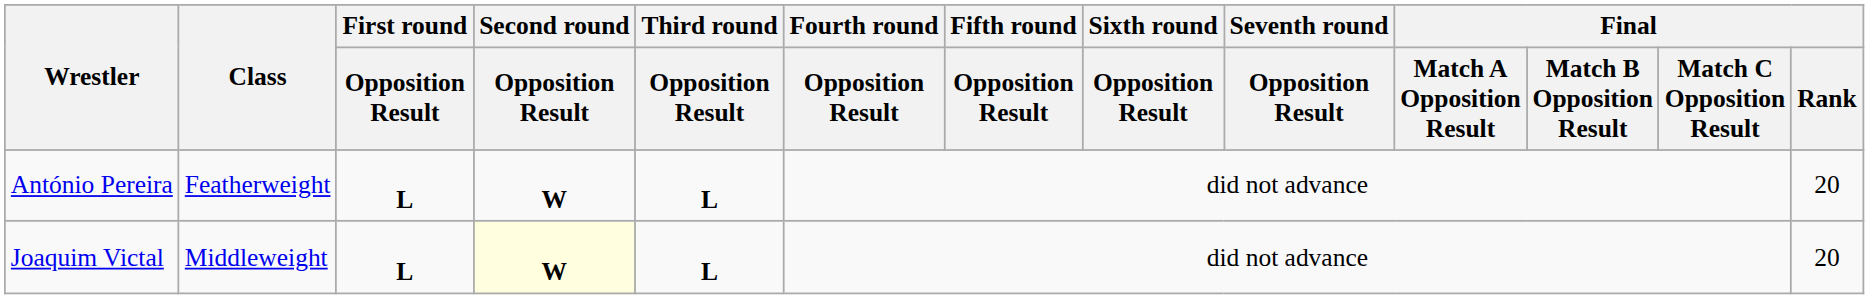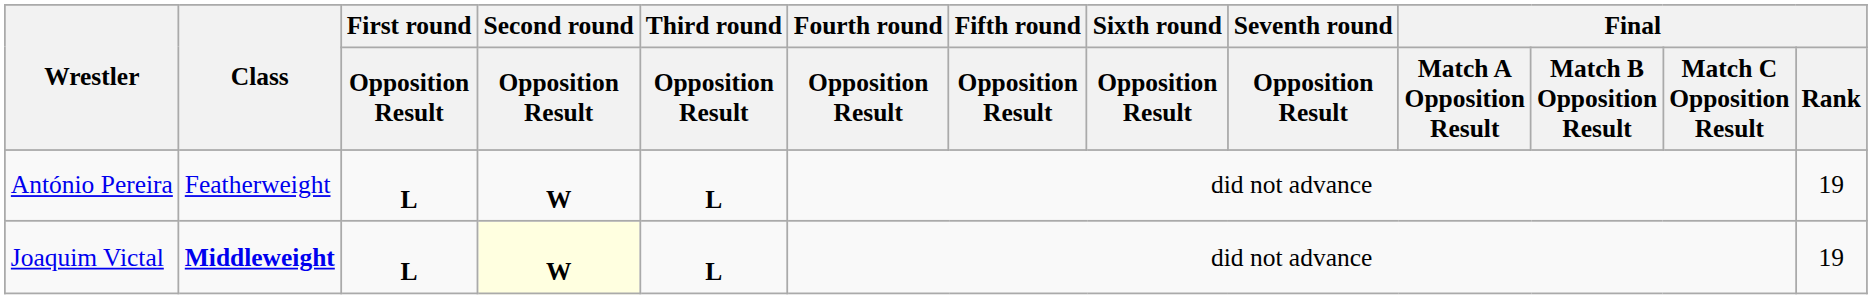António Pereira | Final / Rank: 20 -> 19
Joaquim Victal | Class: normal -> bold
Joaquim Victal | Final / Rank: 20 -> 19
